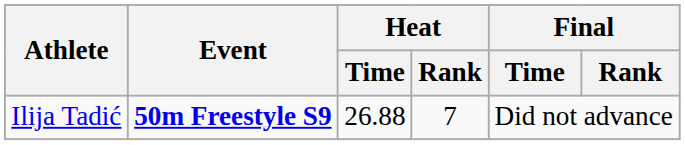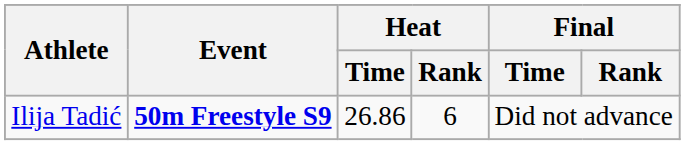Ilija Tadić | Heat / Time: 26.88 -> 26.86
Ilija Tadić | Heat / Rank: 7 -> 6
